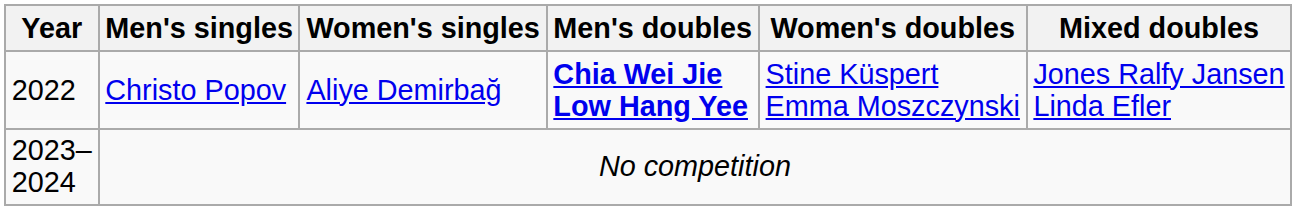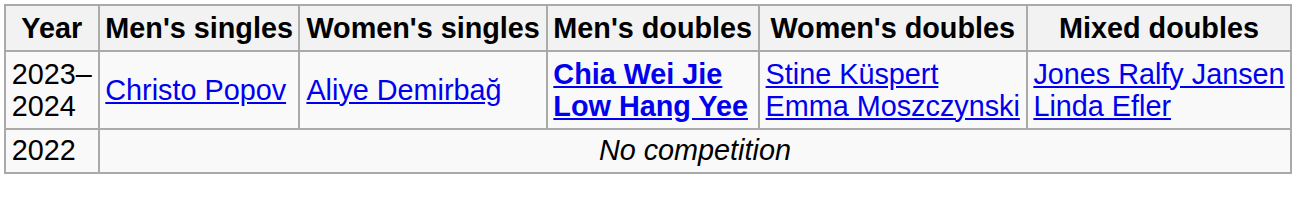Christo Popov | Year: 2022 -> 2023– 2024
No competition | Year: 2023– 2024 -> 2022
